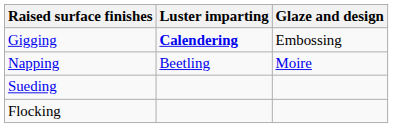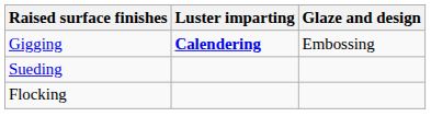- row: Napping | Beetling | Moire
